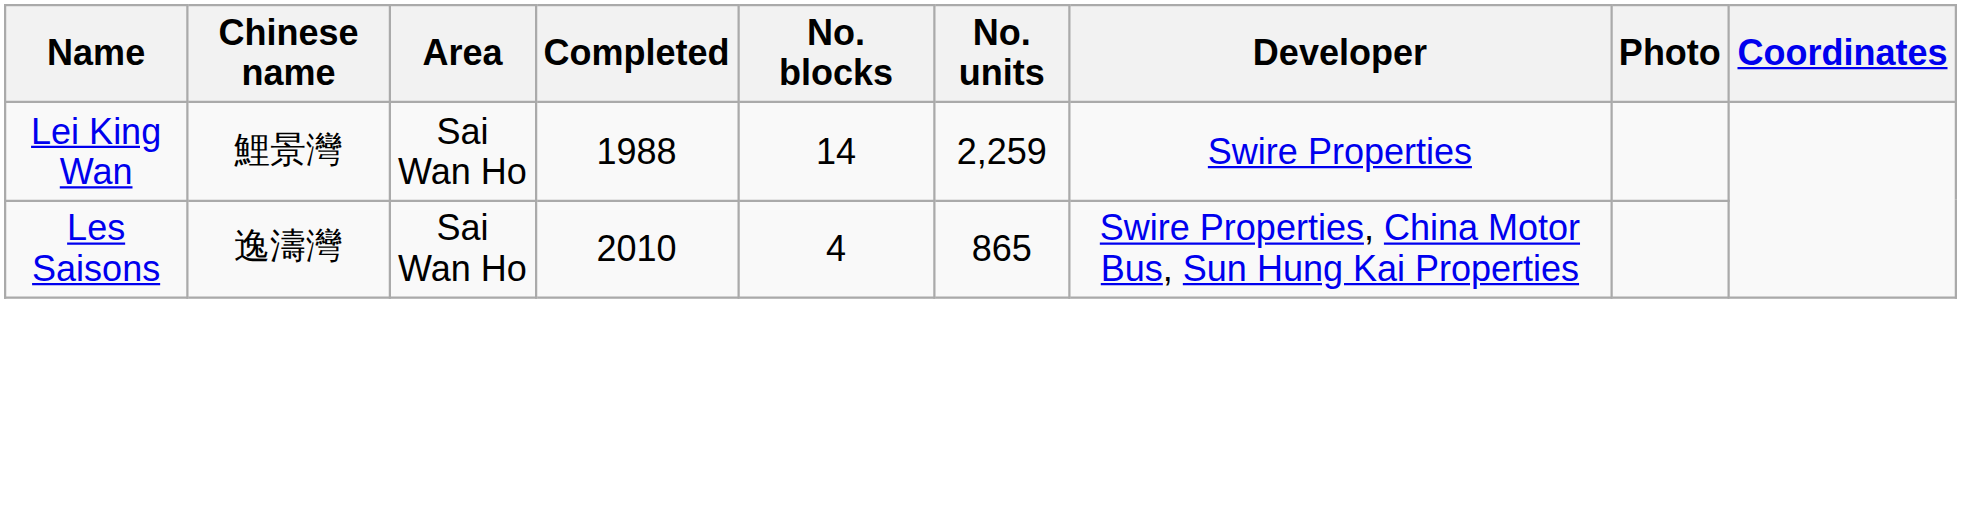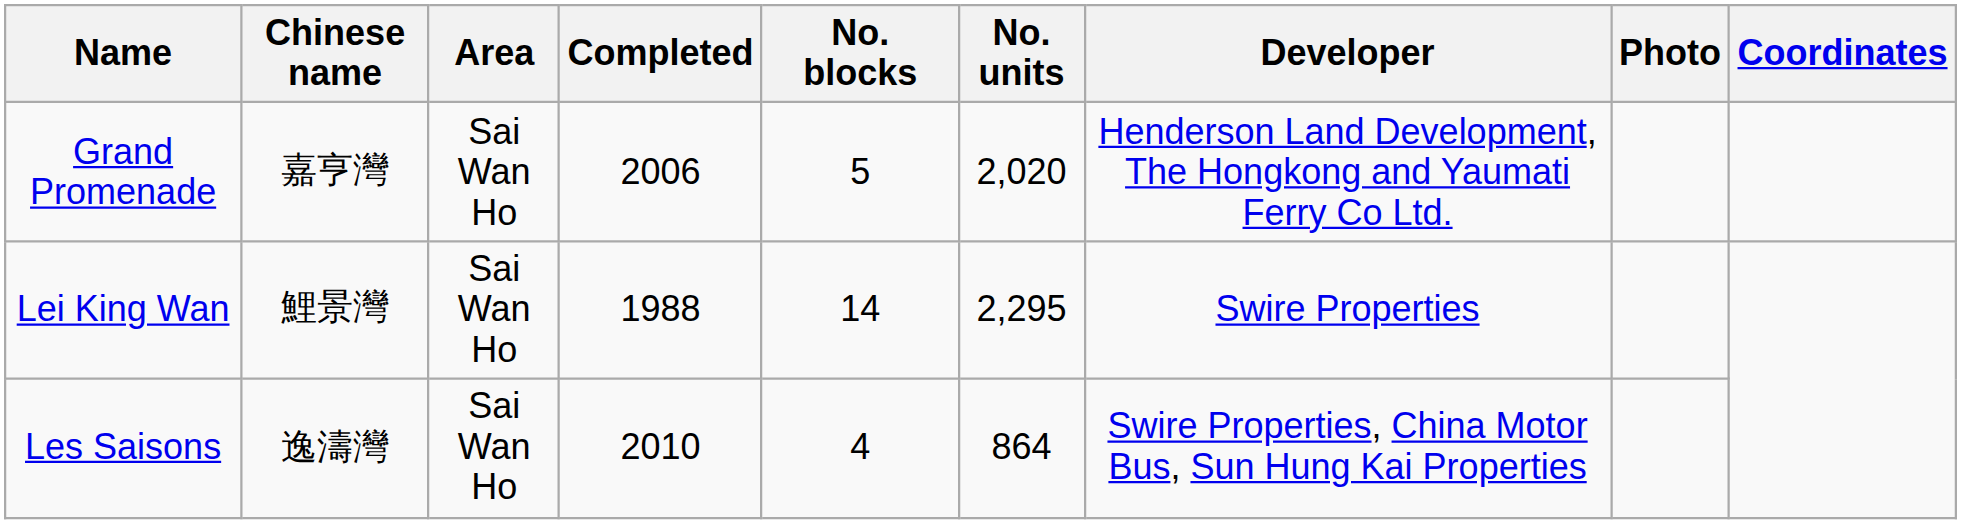+ row: Grand Promenade | 嘉亨灣 | Sai Wan Ho | 2006 | 5 | 2,020 | Henderson Land Development, The Hongkong and Yaumati Ferry Co Ltd.
Lei King Wan | No. units: 2,259 -> 2,295
Les Saisons | No. units: 865 -> 864
